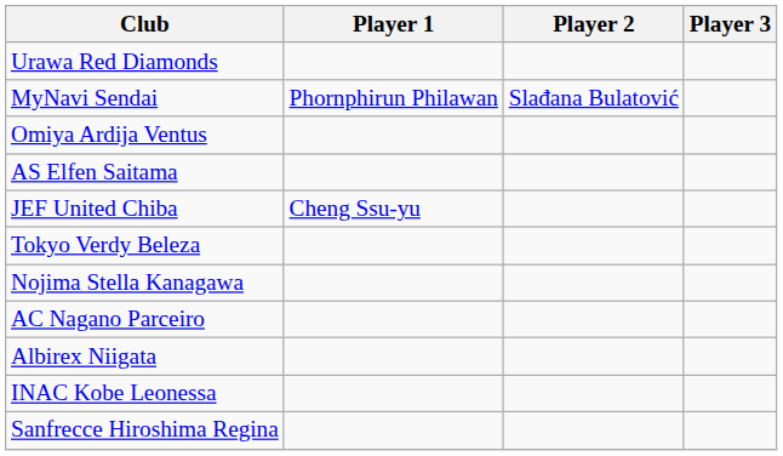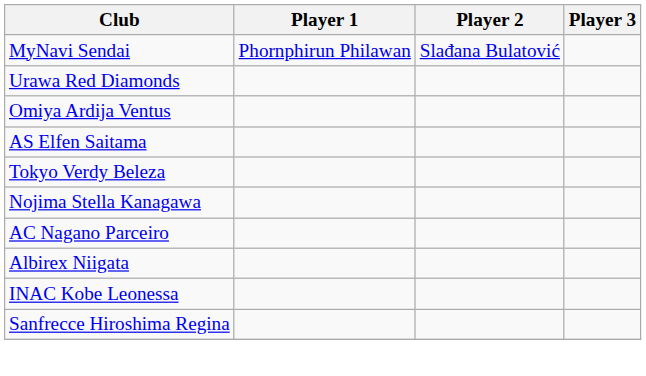rows swapped: MyNavi Sendai <-> Urawa Red Diamonds
- row: JEF United Chiba | Cheng Ssu-yu
